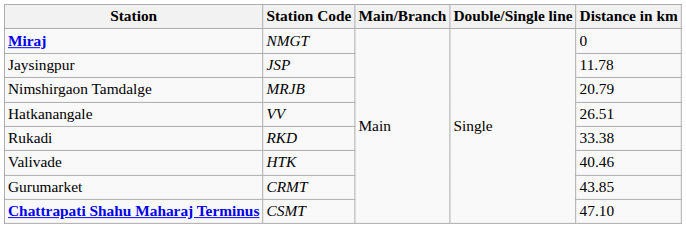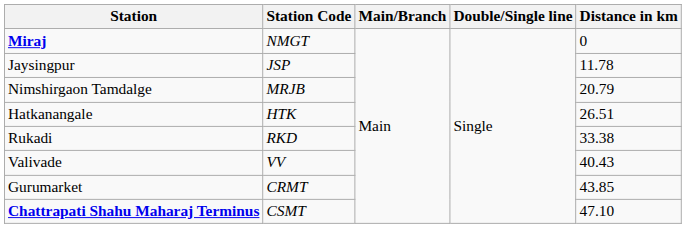Hatkanangale | Station Code: VV -> HTK
Valivade | Station Code: HTK -> VV
Valivade | Distance in km: 40.46 -> 40.43
